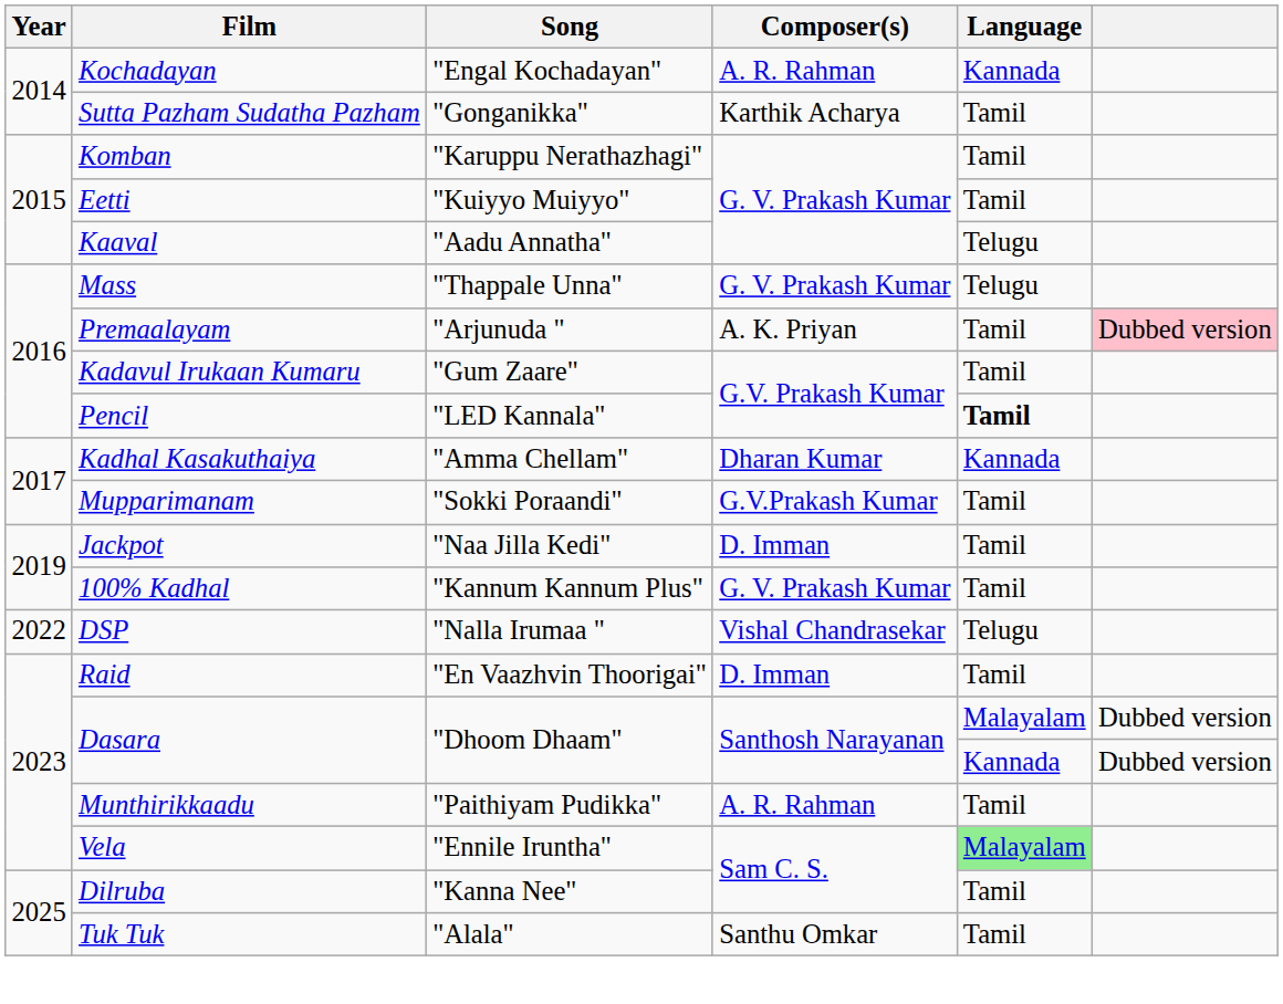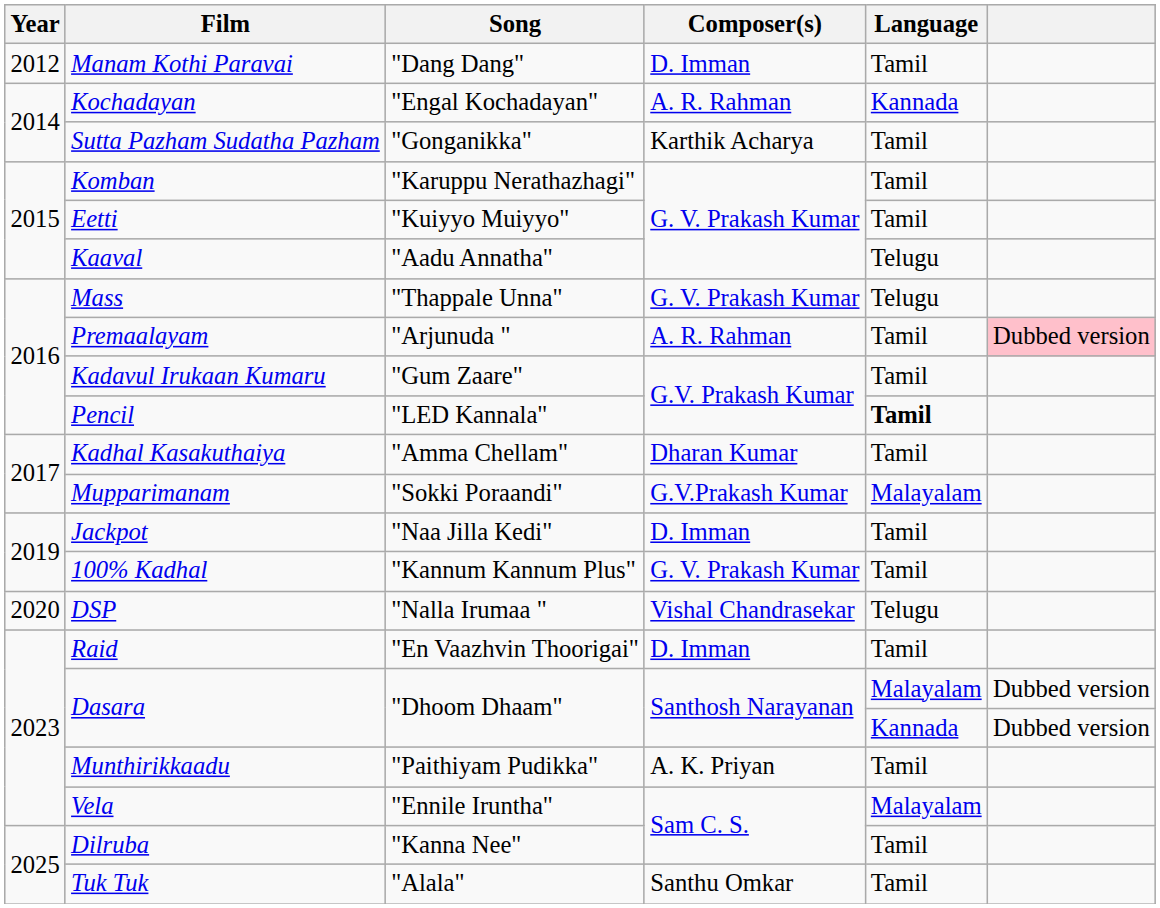+ row: 2012 | Manam Kothi Paravai | "Dang Dang" | D. Imman | Tamil
Premaalayam | Composer(s): A. K. Priyan -> A. R. Rahman
Kadhal Kasakuthaiya | Language: Kannada -> Tamil
Mupparimanam | Language: Tamil -> Malayalam
DSP | Year: 2022 -> 2020
Munthirikkaadu | Composer(s): A. R. Rahman -> A. K. Priyan
Vela | Language: lightgreen background -> no background
